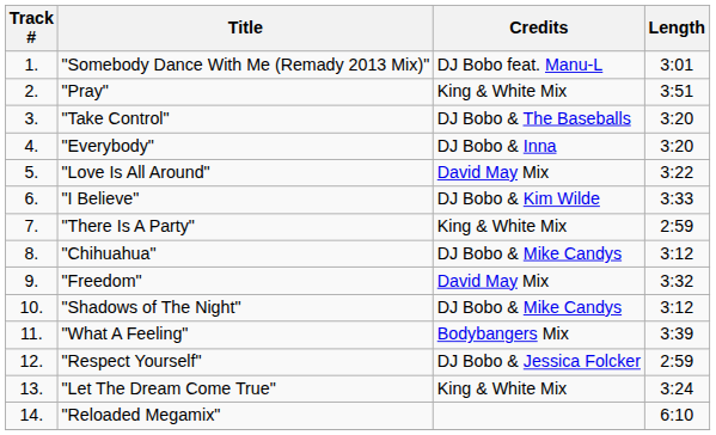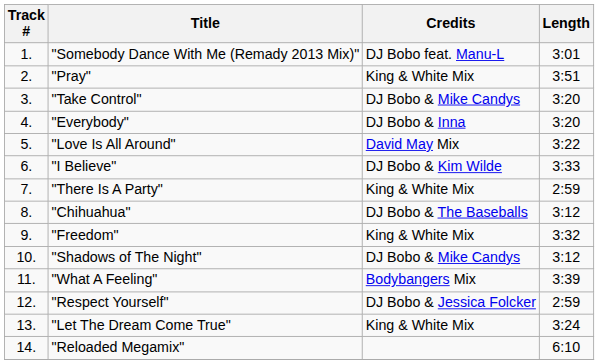"Take Control" | Credits: DJ Bobo & The Baseballs -> DJ Bobo & Mike Candys
"Chihuahua" | Credits: DJ Bobo & Mike Candys -> DJ Bobo & The Baseballs
"Freedom" | Credits: David May Mix -> King & White Mix
